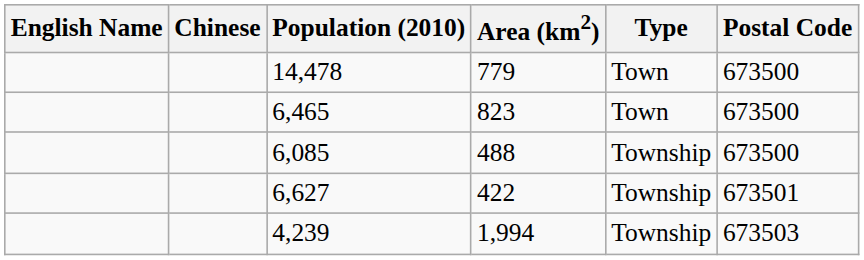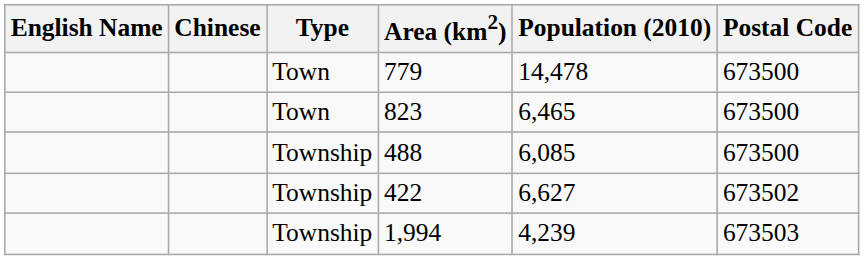columns swapped: Type <-> Population (2010)
422 | Postal Code: 673501 -> 673502
